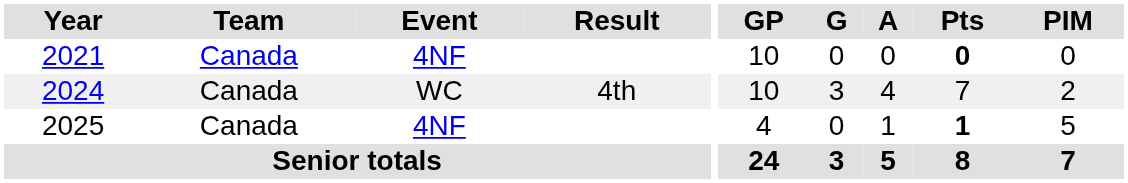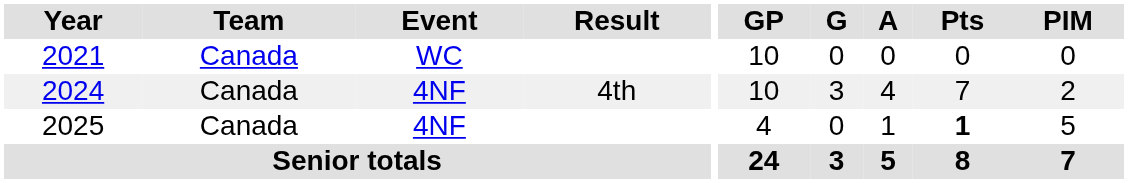2021 | Event: 4NF -> WC
2021 | Pts: bold -> normal
2024 | Event: WC -> 4NF
